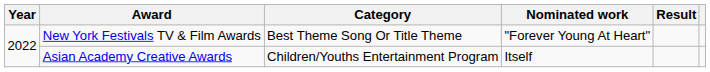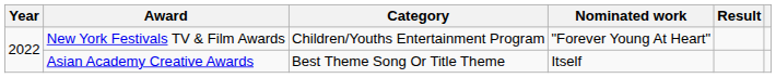New York Festivals TV & Film Awards | Category: Best Theme Song Or Title Theme -> Children/Youths Entertainment Program
Asian Academy Creative Awards | Category: Children/Youths Entertainment Program -> Best Theme Song Or Title Theme
